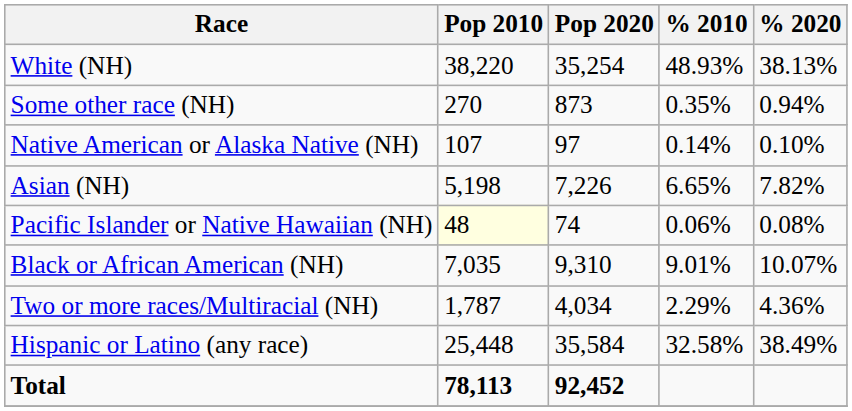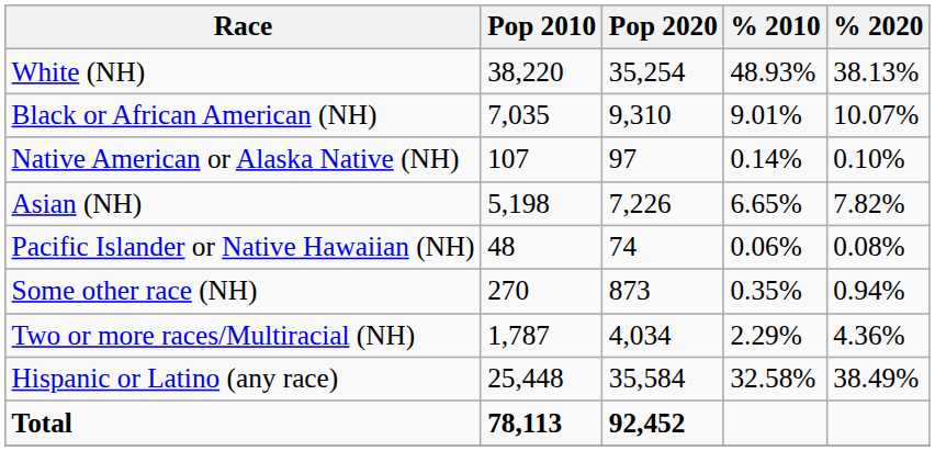rows swapped: Black or African American (NH) <-> Some other race (NH)
Pacific Islander or Native Hawaiian (NH) | Pop 2010: lightyellow background -> no background
